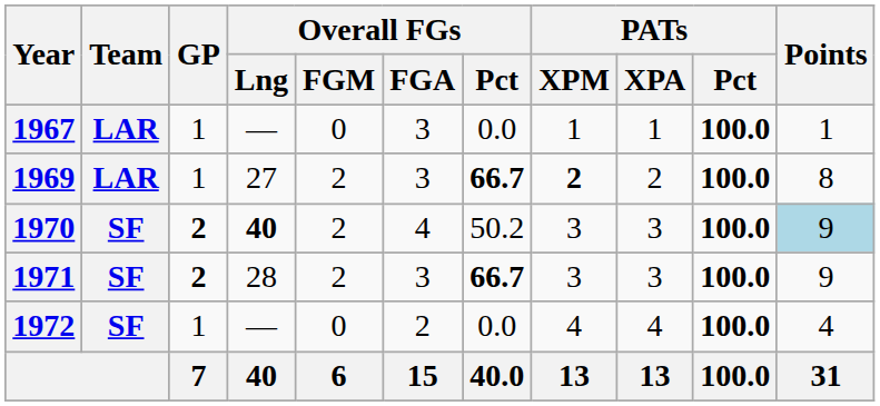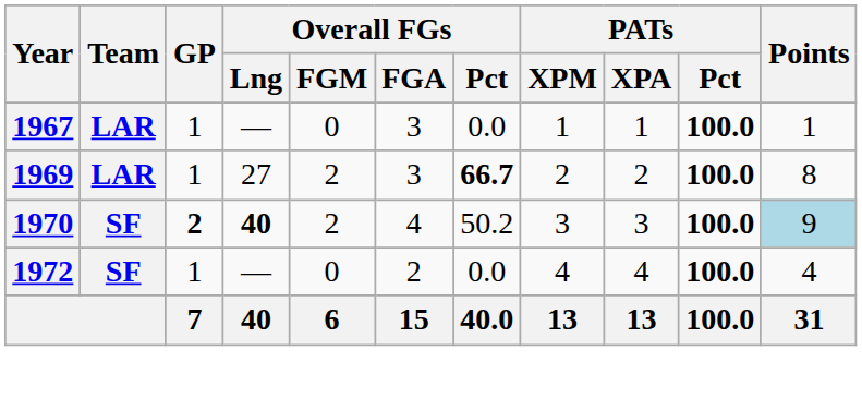1969 | PATs / XPM: bold -> normal
- row: 1971 | SF | 2 | 28 | 2 | 3 | 66.7 | 3 | 3 | 100.0 | 9
